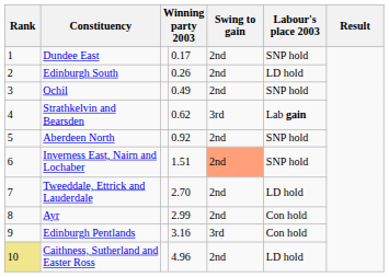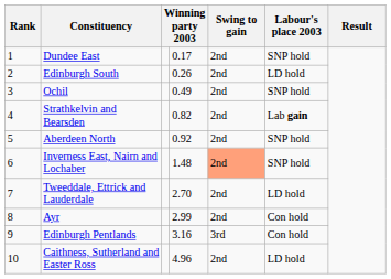Strathkelvin and Bearsden | column 4: 0.62 -> 0.82
Strathkelvin and Bearsden | Swing to gain: 3rd -> 2nd
Inverness East, Nairn and Lochaber | column 4: 1.51 -> 1.48
Caithness, Sutherland and Easter Ross | Rank: khaki background -> no background
